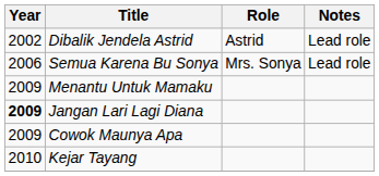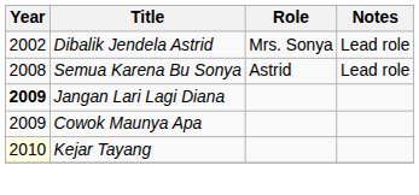Dibalik Jendela Astrid | Role: Astrid -> Mrs. Sonya
Semua Karena Bu Sonya | Year: 2006 -> 2008
Semua Karena Bu Sonya | Role: Mrs. Sonya -> Astrid
- row: 2009 | Menantu Untuk Mamaku
Kejar Tayang | Year: no background -> lightyellow background
